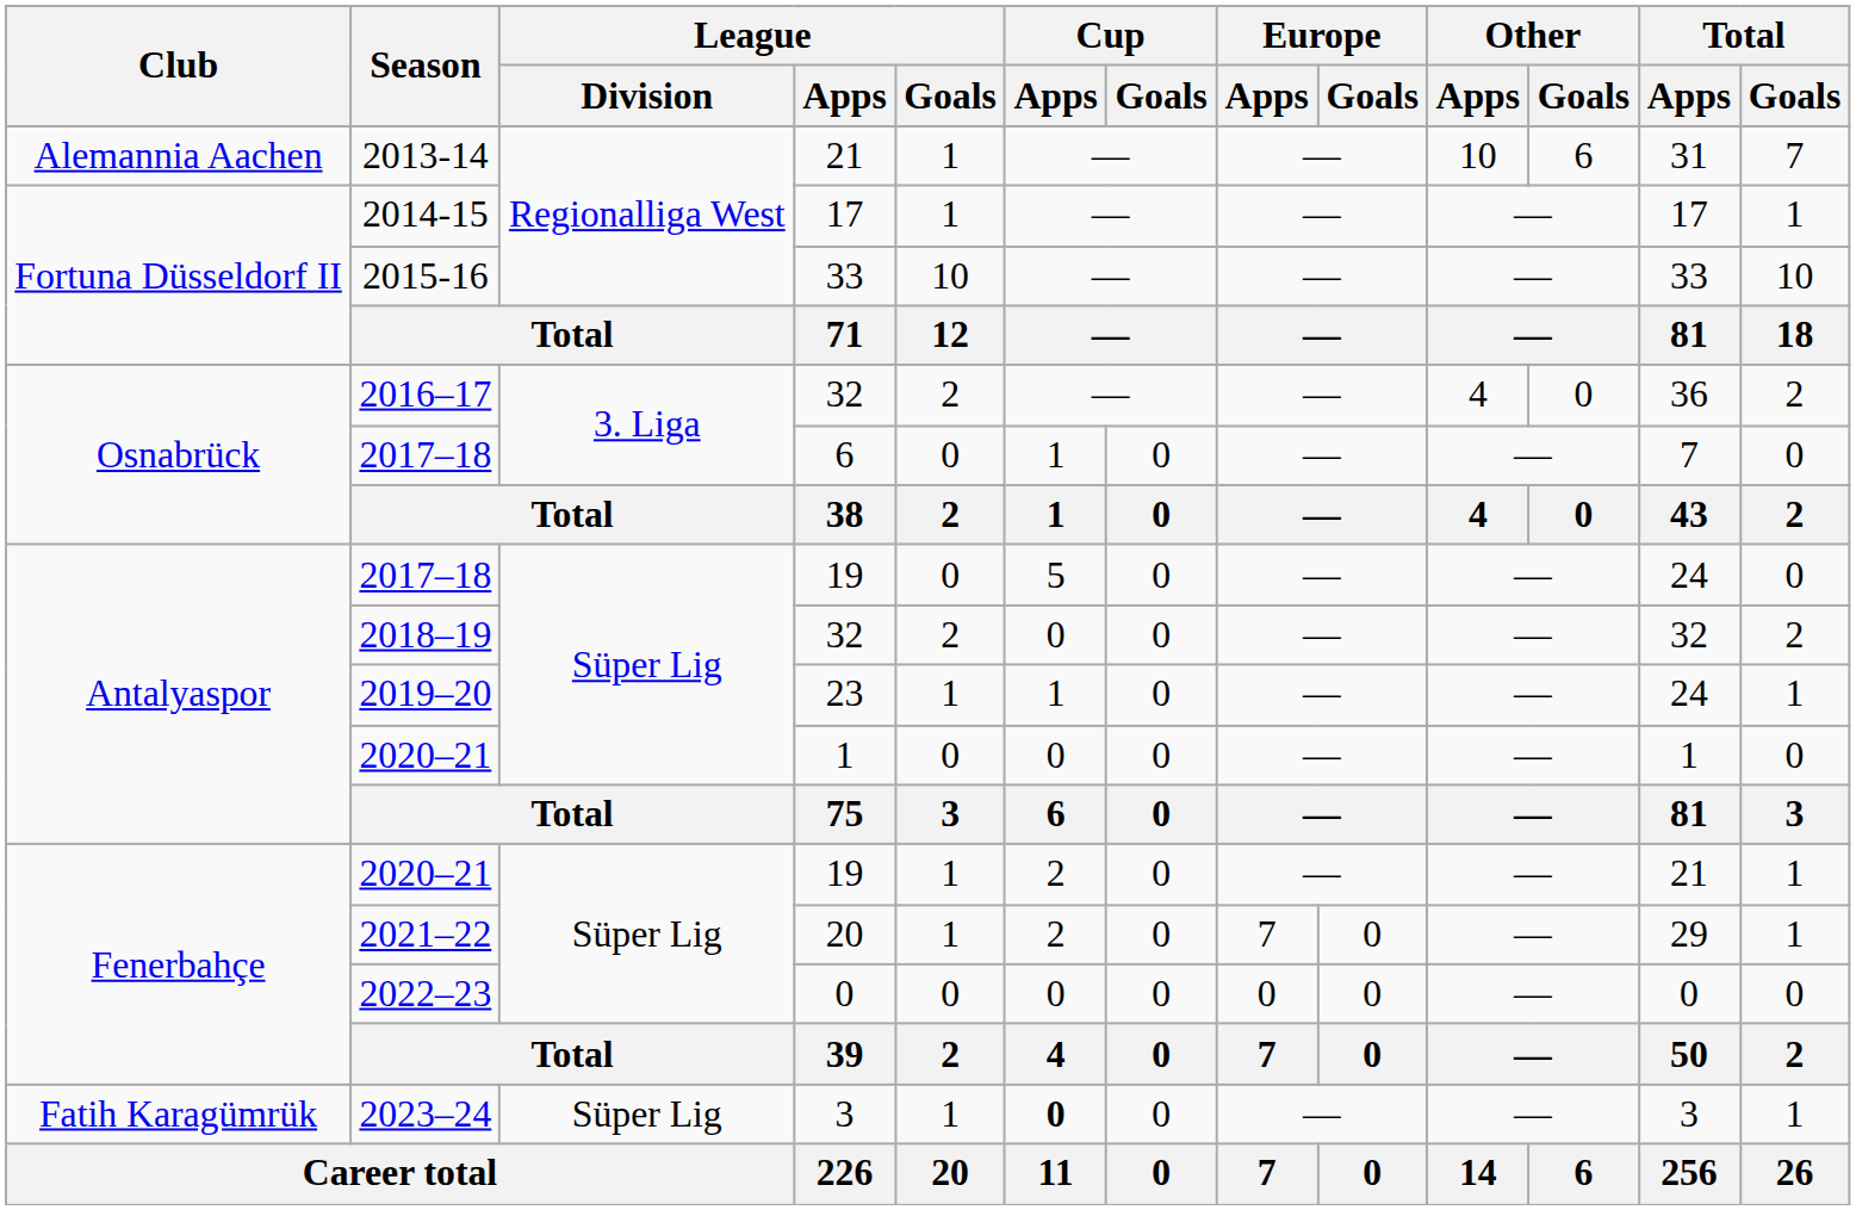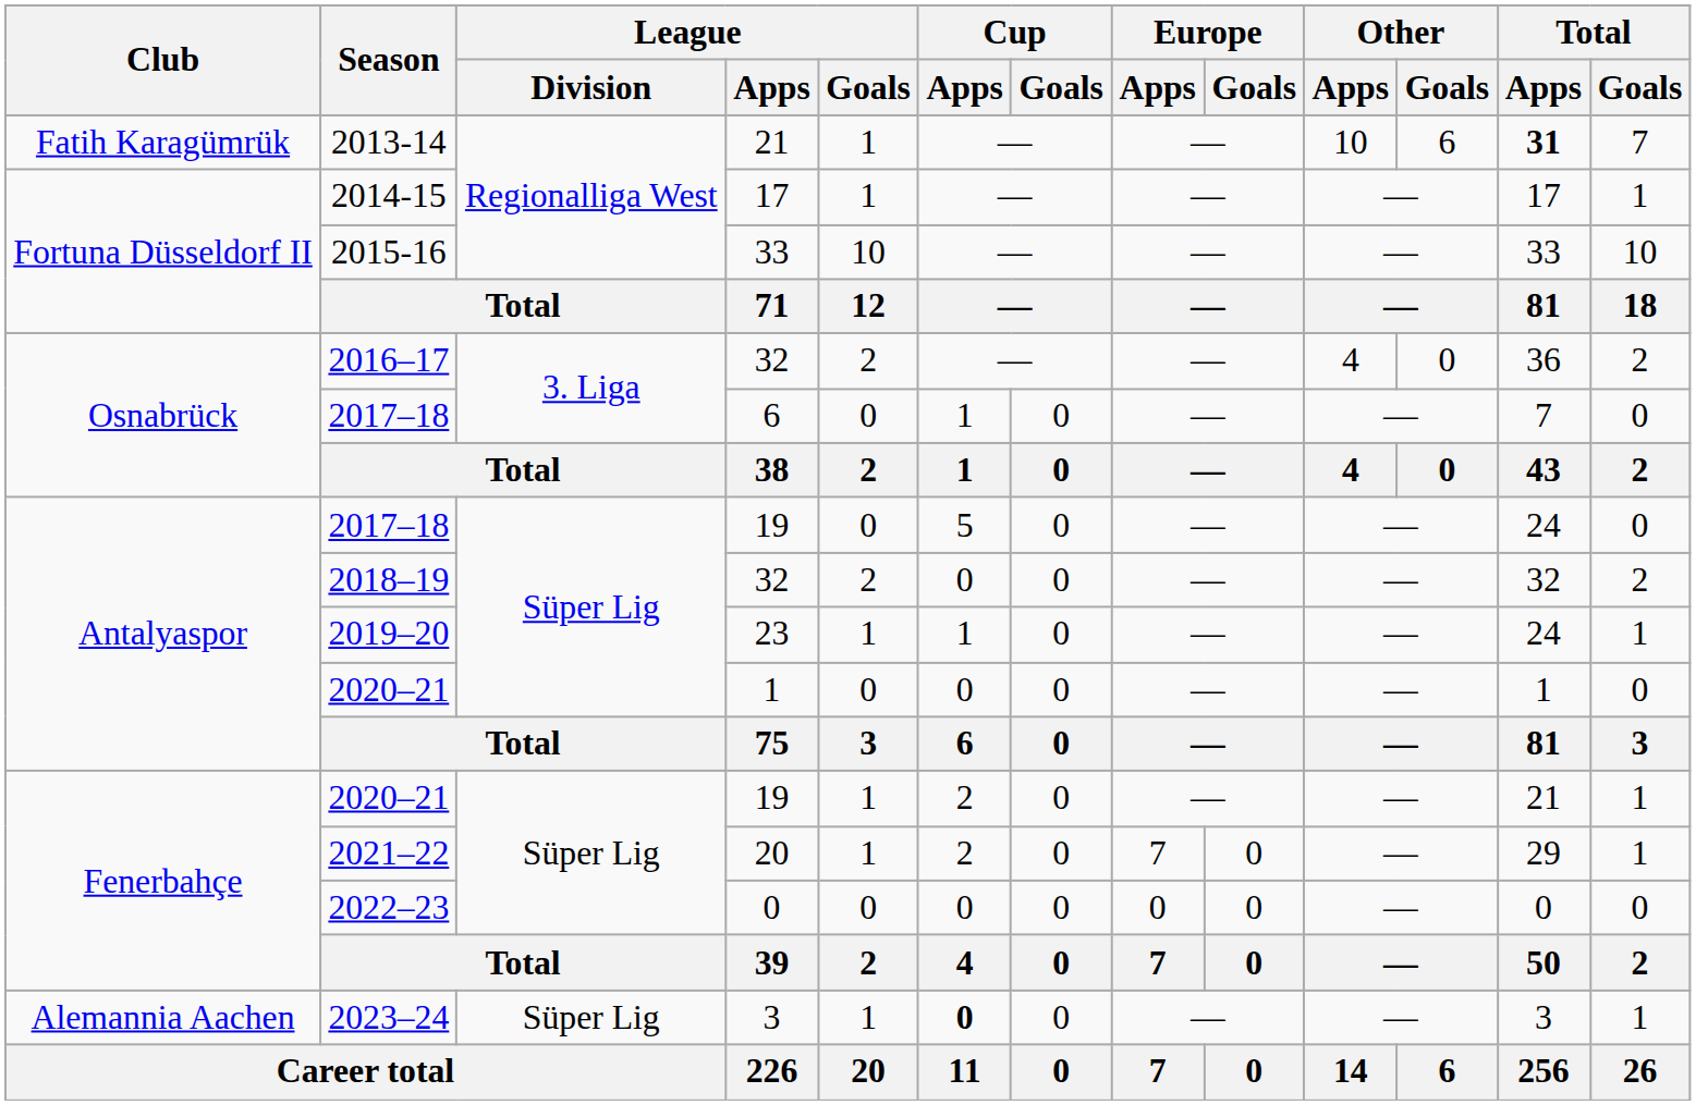2013-14 | Club: Alemannia Aachen -> Fatih Karagümrük
2013-14 | Total / Apps: normal -> bold
2023–24 | Club: Fatih Karagümrük -> Alemannia Aachen
